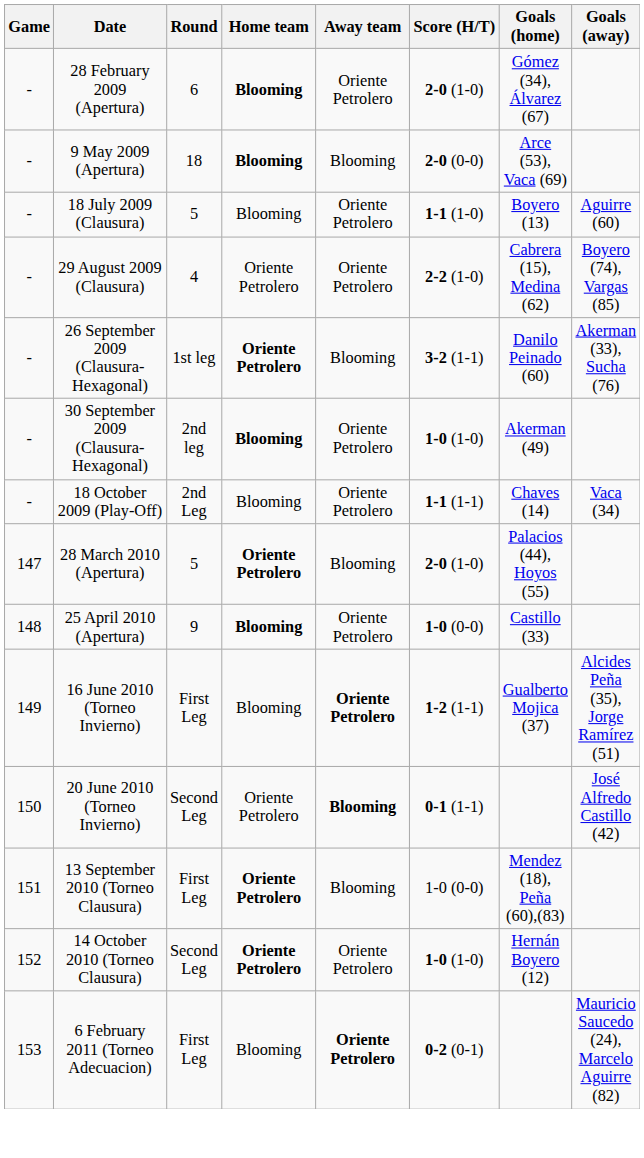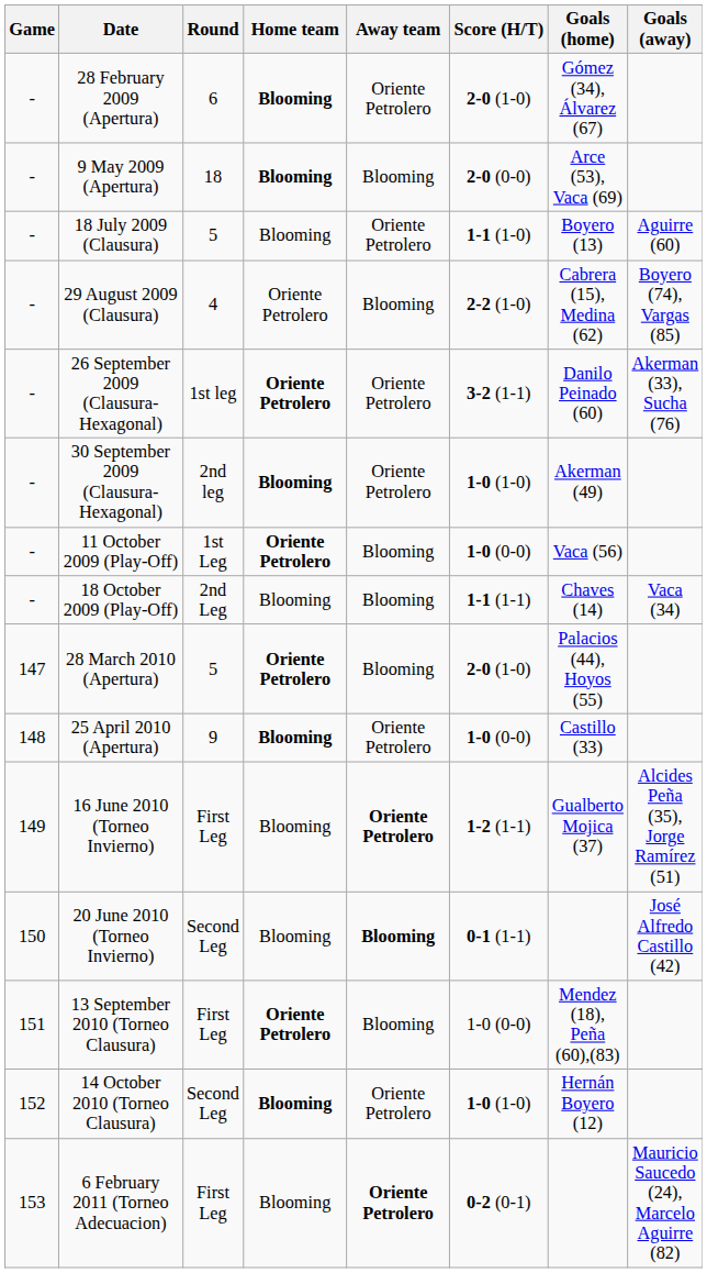29 August 2009 (Clausura) | Away team: Oriente Petrolero -> Blooming
26 September 2009 (Clausura-Hexagonal) | Away team: Blooming -> Oriente Petrolero
+ row: - | 11 October 2009 (Play-Off) | 1st Leg | Oriente Petrolero | Blooming | 1-0 (0-0) | Vaca (56)
18 October 2009 (Play-Off) | Away team: Oriente Petrolero -> Blooming
20 June 2010 (Torneo Invierno) | Home team: Oriente Petrolero -> Blooming
14 October 2010 (Torneo Clausura) | Home team: Oriente Petrolero -> Blooming
